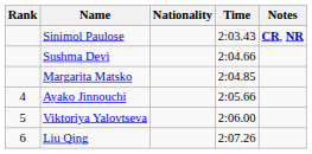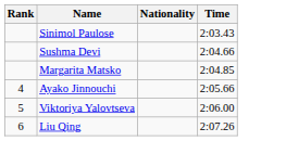- column: Notes | CR, NR
